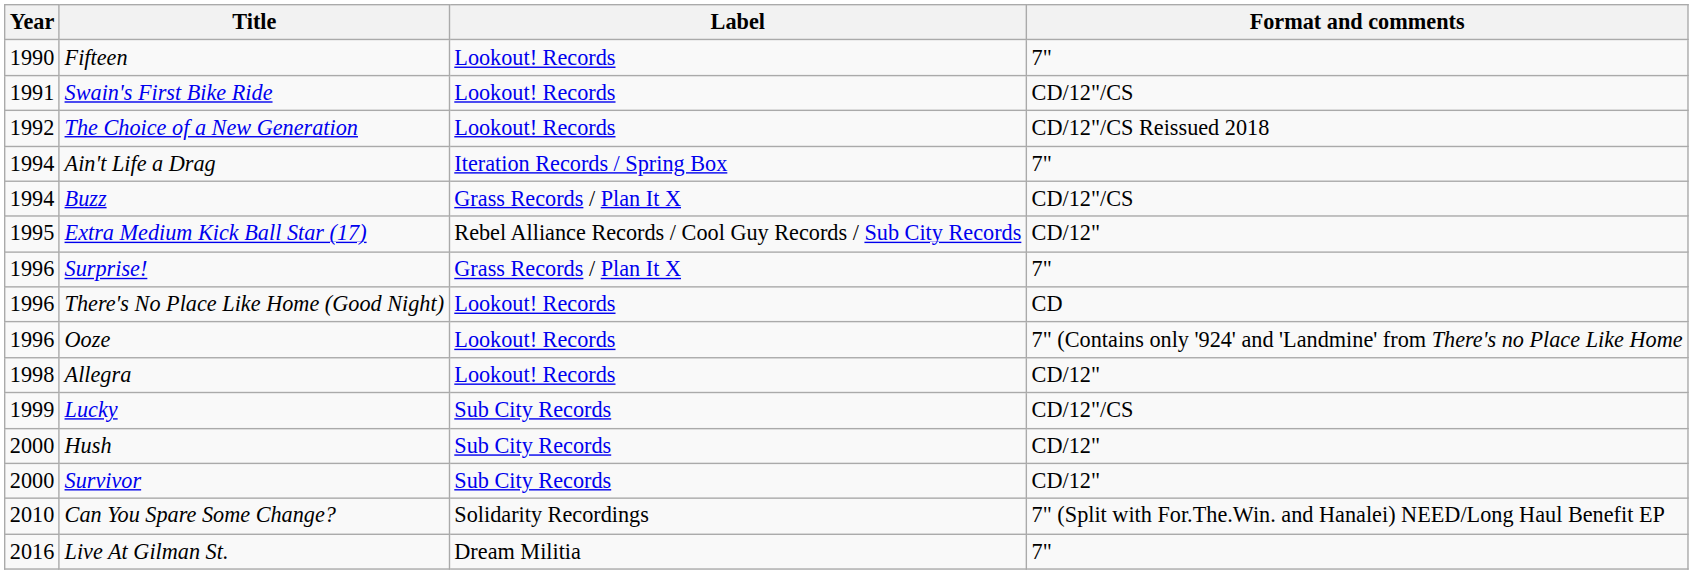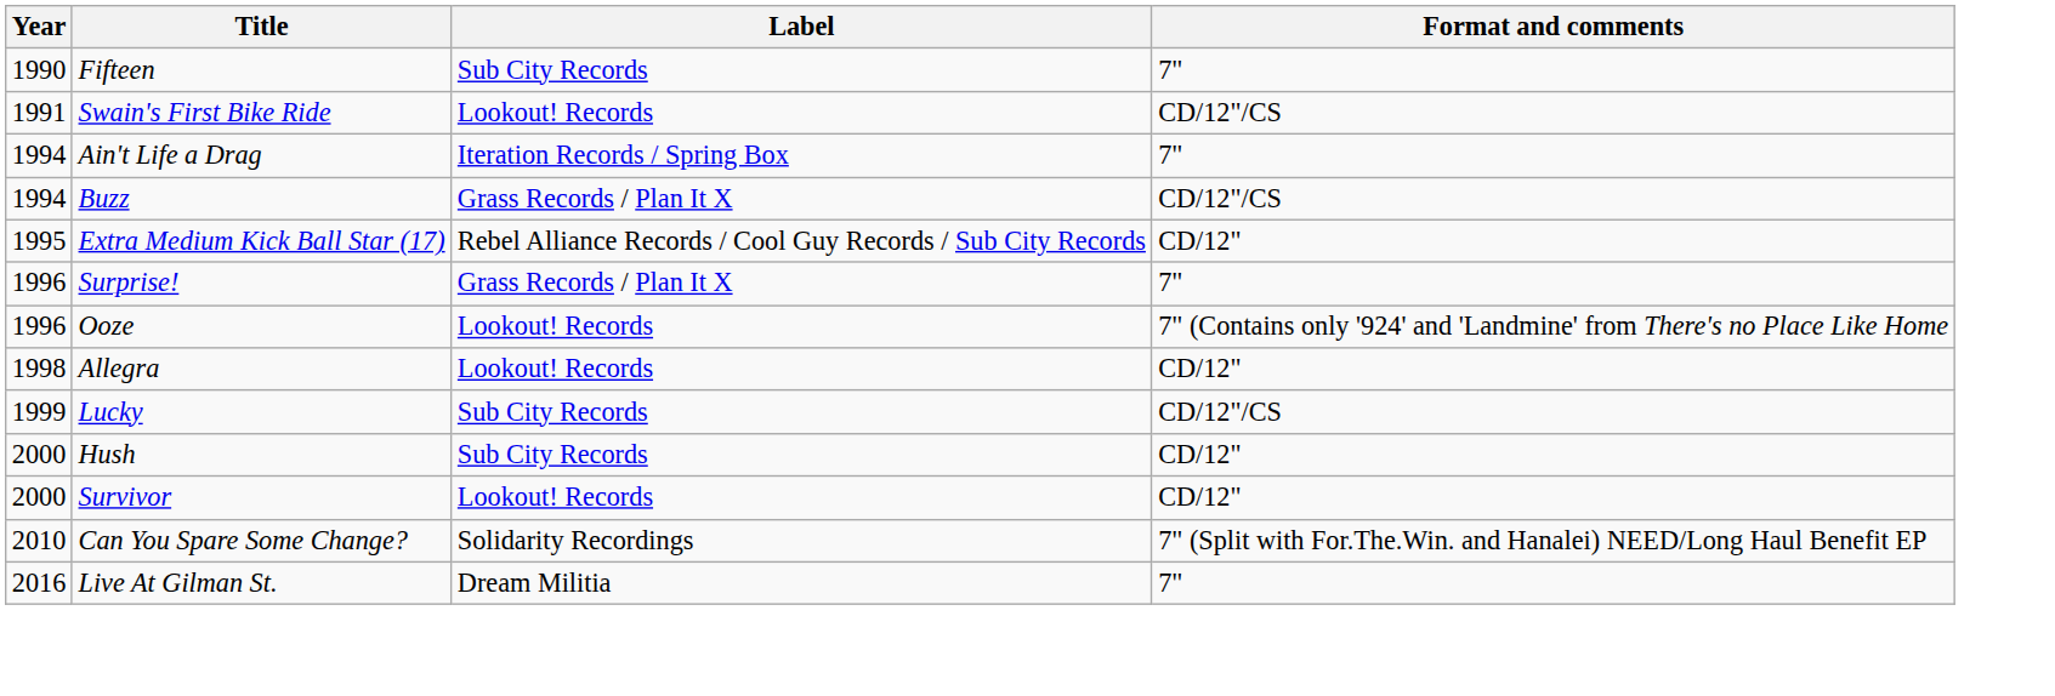Fifteen | Label: Lookout! Records -> Sub City Records
- row: 1992 | The Choice of a New Generation | Lookout! Records | CD/12"/CS Reissued 2018
- row: 1996 | There's No Place Like Home (Good Night) | Lookout! Records | CD
Survivor | Label: Sub City Records -> Lookout! Records
